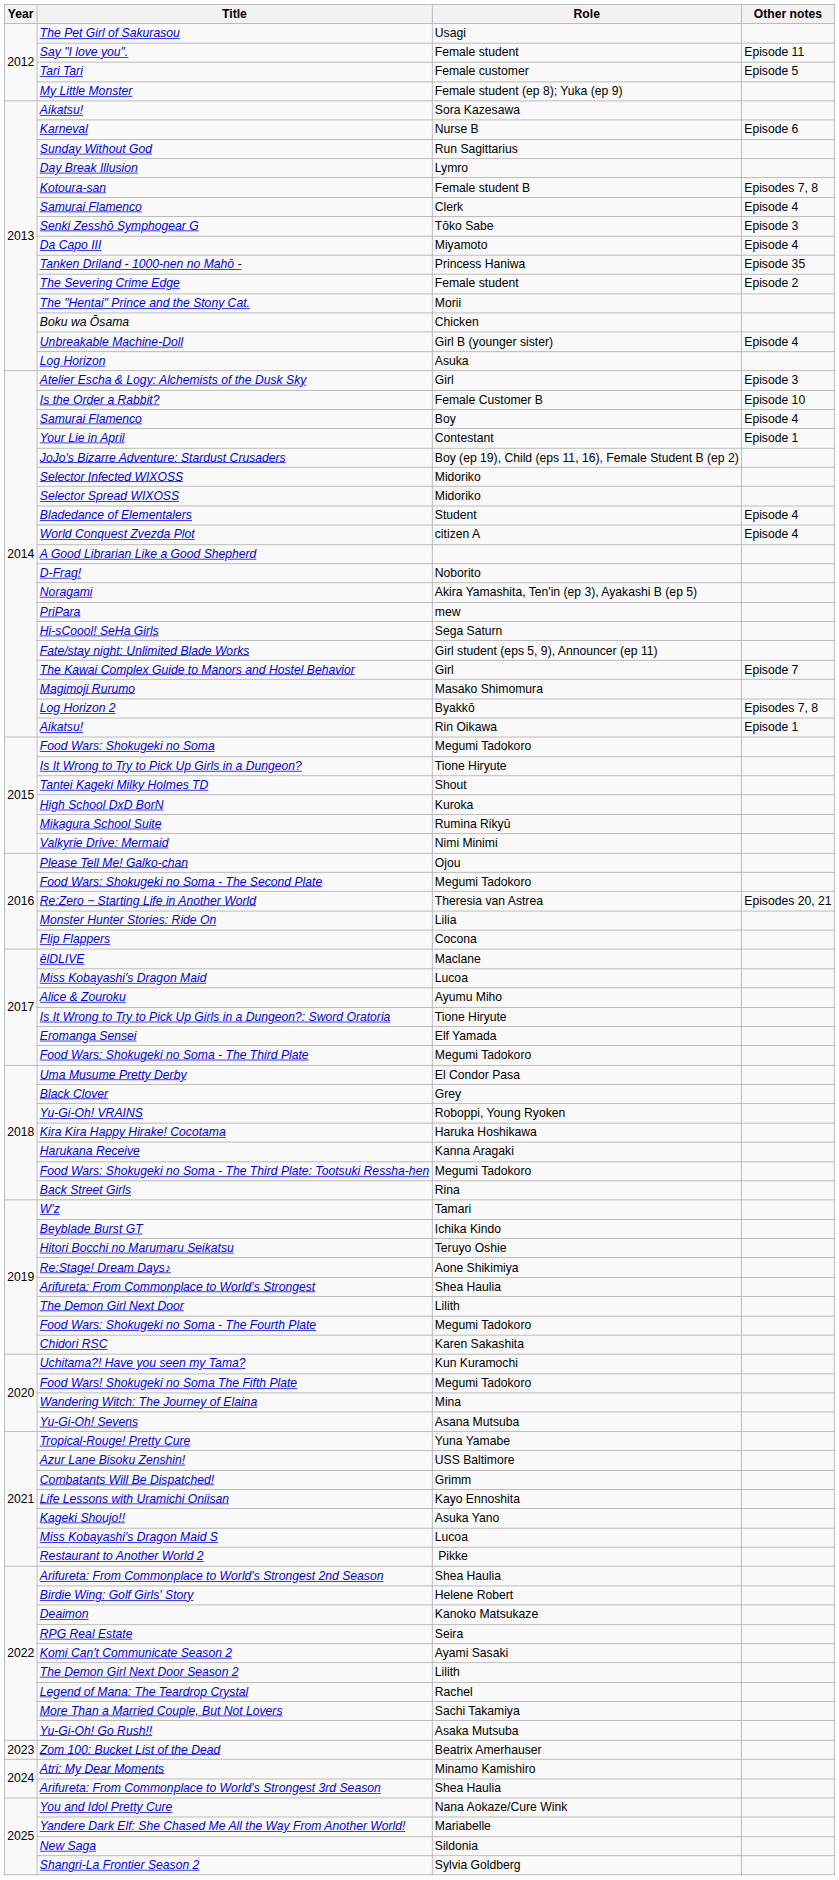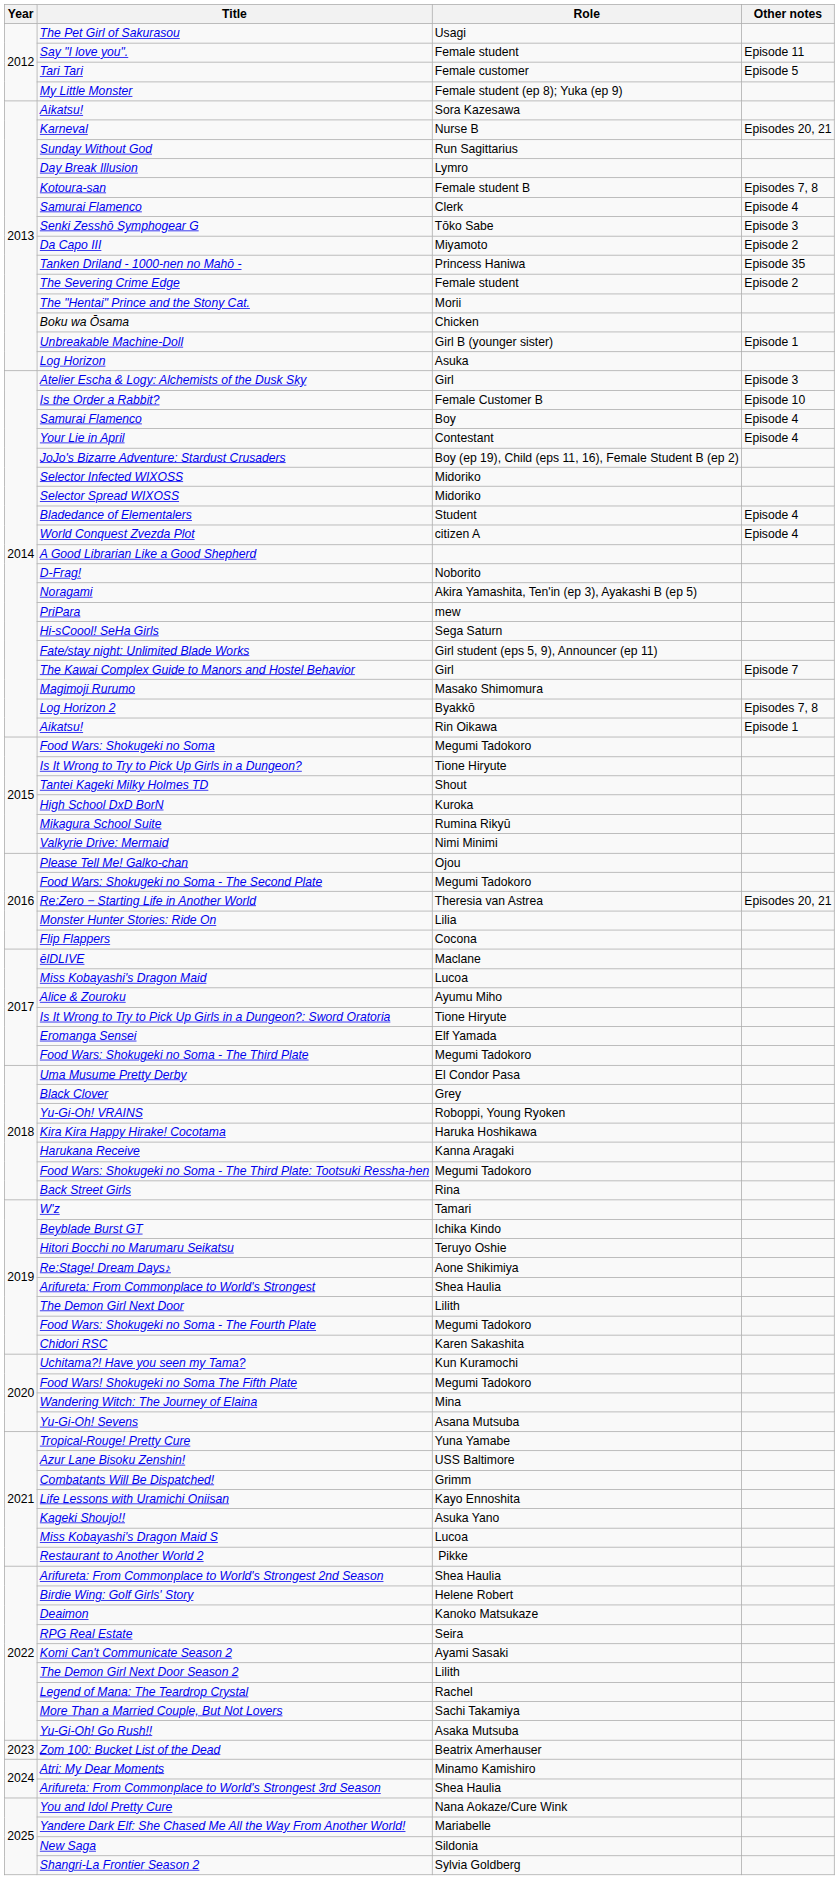Karneval | Other notes: Episode 6 -> Episodes 20, 21
Da Capo III | Other notes: Episode 4 -> Episode 2
Unbreakable Machine-Doll | Other notes: Episode 4 -> Episode 1
Your Lie in April | Other notes: Episode 1 -> Episode 4
